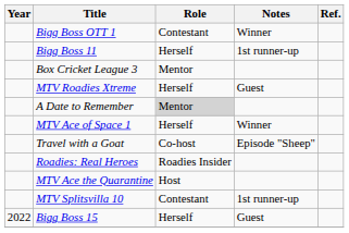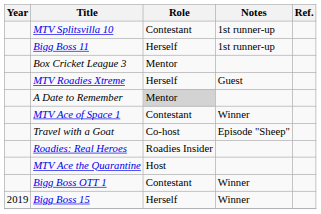rows swapped: MTV Splitsvilla 10 <-> Bigg Boss OTT 1
MTV Ace of Space 1 | Role: Herself -> Contestant
Bigg Boss 15 | Year: 2022 -> 2019
Bigg Boss 15 | Notes: Guest -> Winner
